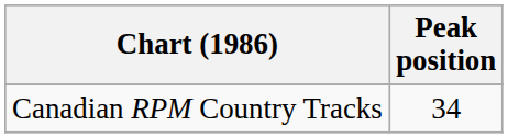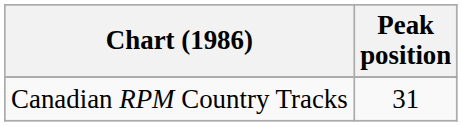Canadian RPM Country Tracks | Peak position: 34 -> 31
